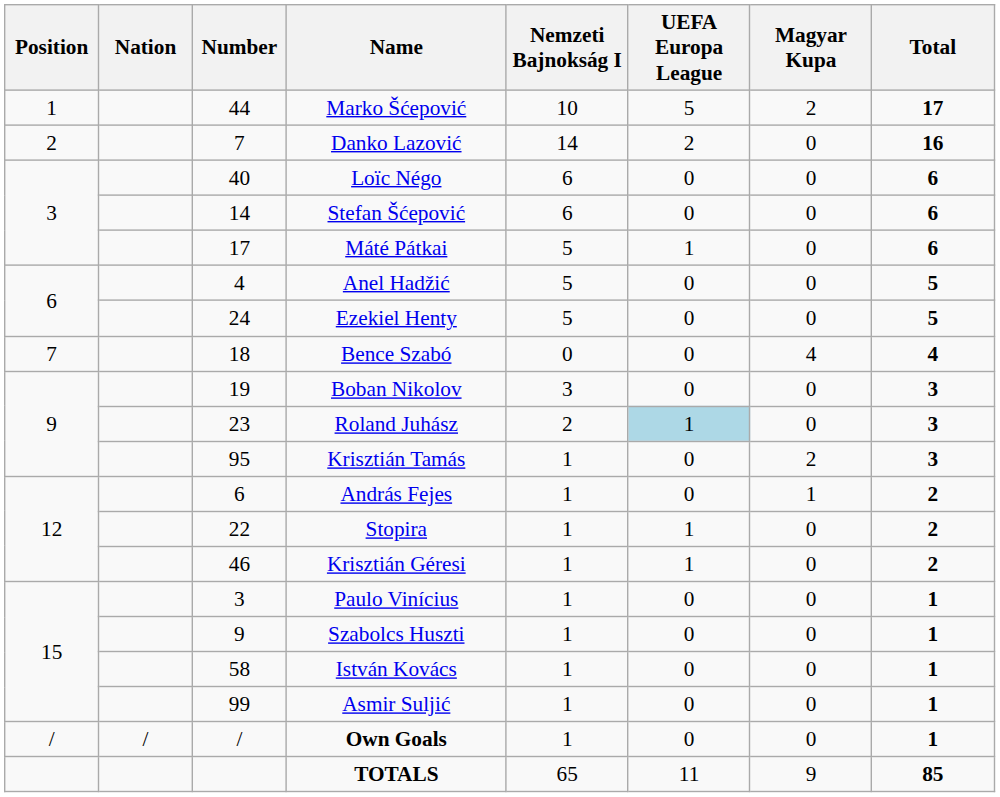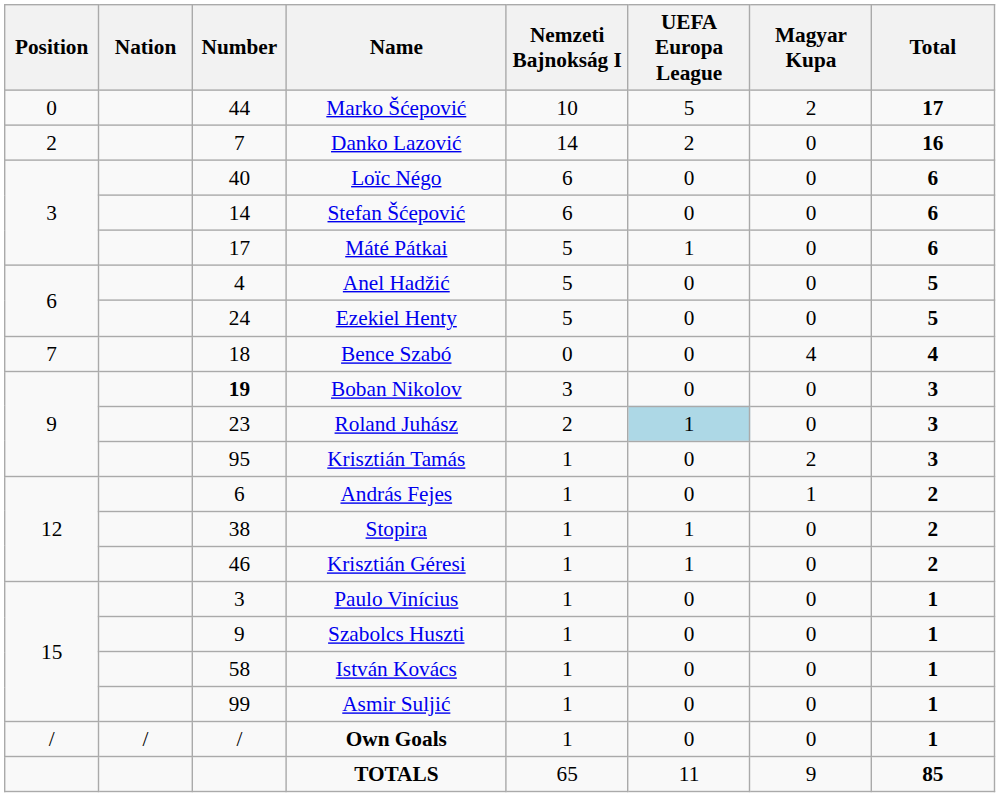Marko Šćepović | Position: 1 -> 0
Boban Nikolov | Number: normal -> bold
Stopira | Number: 22 -> 38
